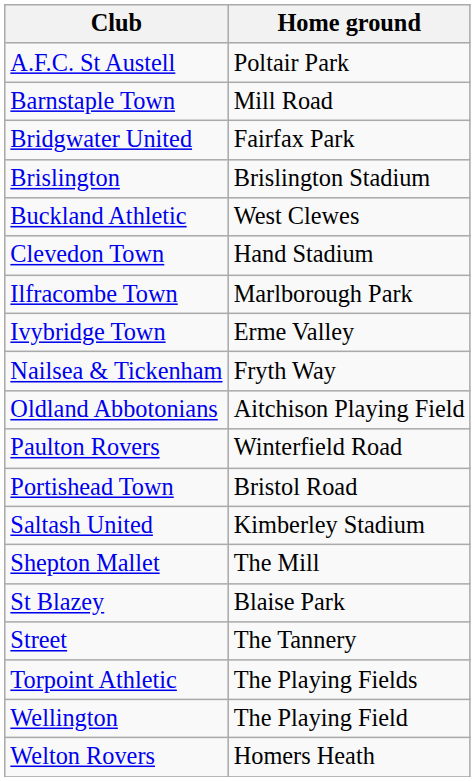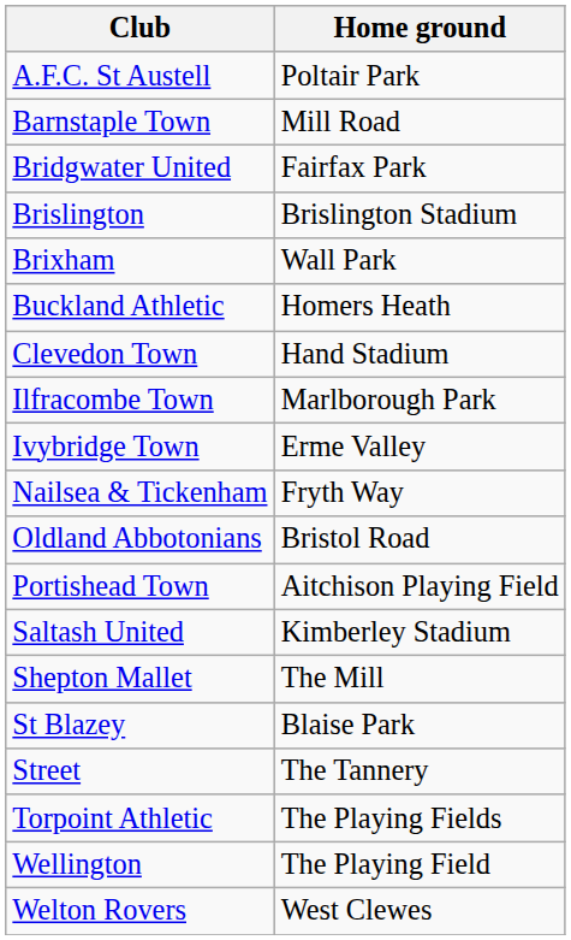+ row: Brixham | Wall Park
Buckland Athletic | Home ground: West Clewes -> Homers Heath
Oldland Abbotonians | Home ground: Aitchison Playing Field -> Bristol Road
- row: Paulton Rovers | Winterfield Road
Portishead Town | Home ground: Bristol Road -> Aitchison Playing Field
Welton Rovers | Home ground: Homers Heath -> West Clewes
